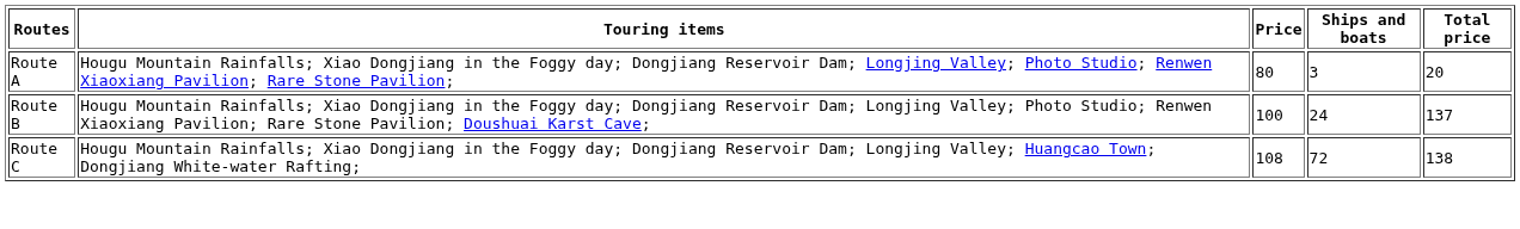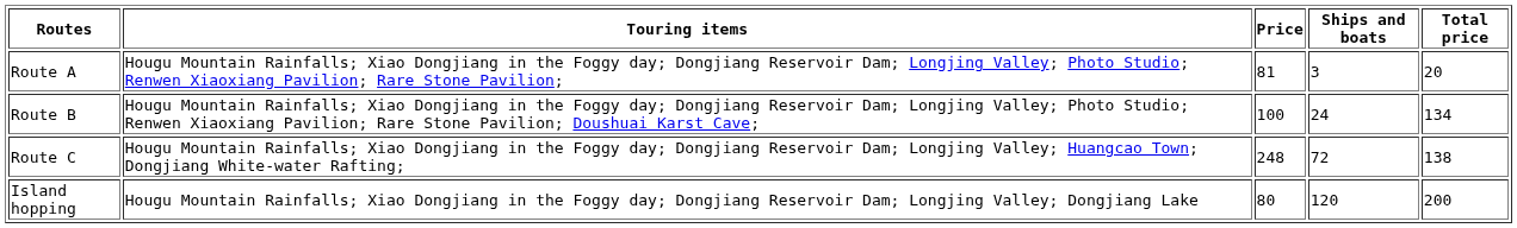Route A | Price: 80 -> 81
Route B | Total price: 137 -> 134
Route C | Price: 108 -> 248
+ row: Island hopping | Hougu Mountain Rainfalls; Xiao Dongjiang in the Foggy day; Dongjiang Reservoir Dam; Longjing Valley; Dongjiang Lake | 80 | 120 | 200
